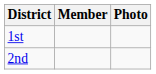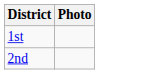- column: Member
